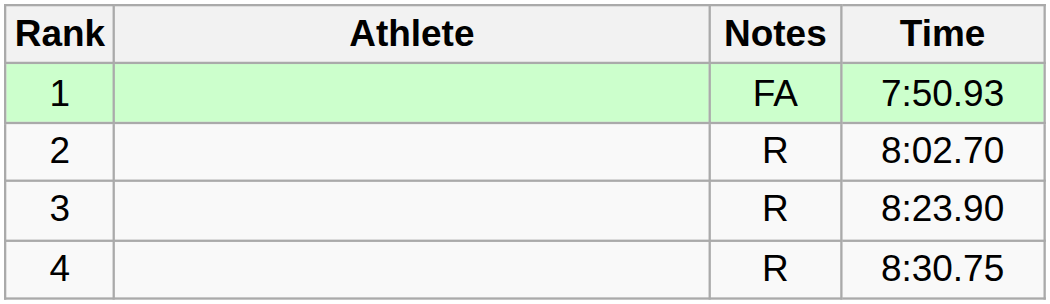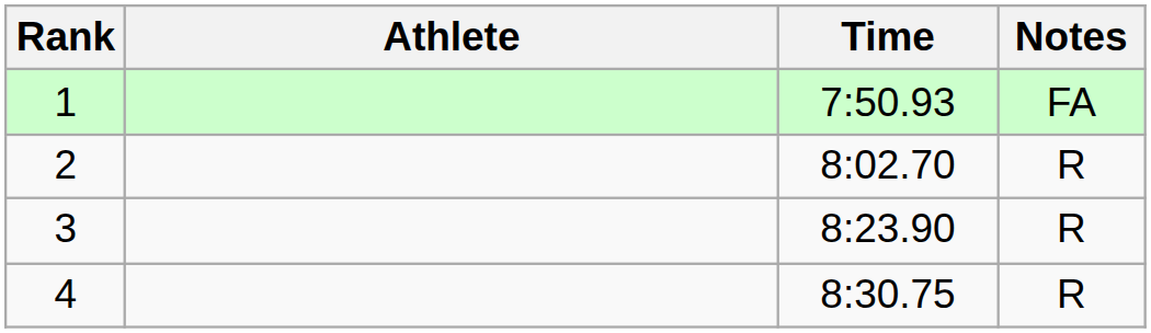columns swapped: Time <-> Notes
